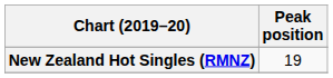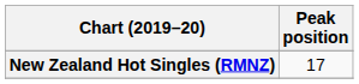New Zealand Hot Singles (RMNZ) | Peak position: 19 -> 17
